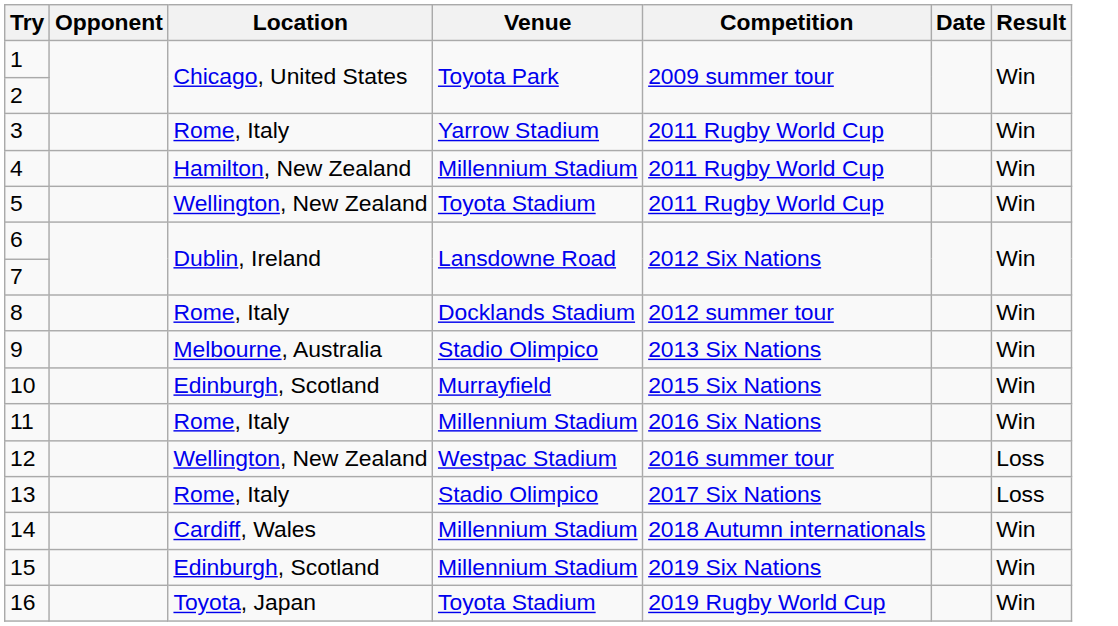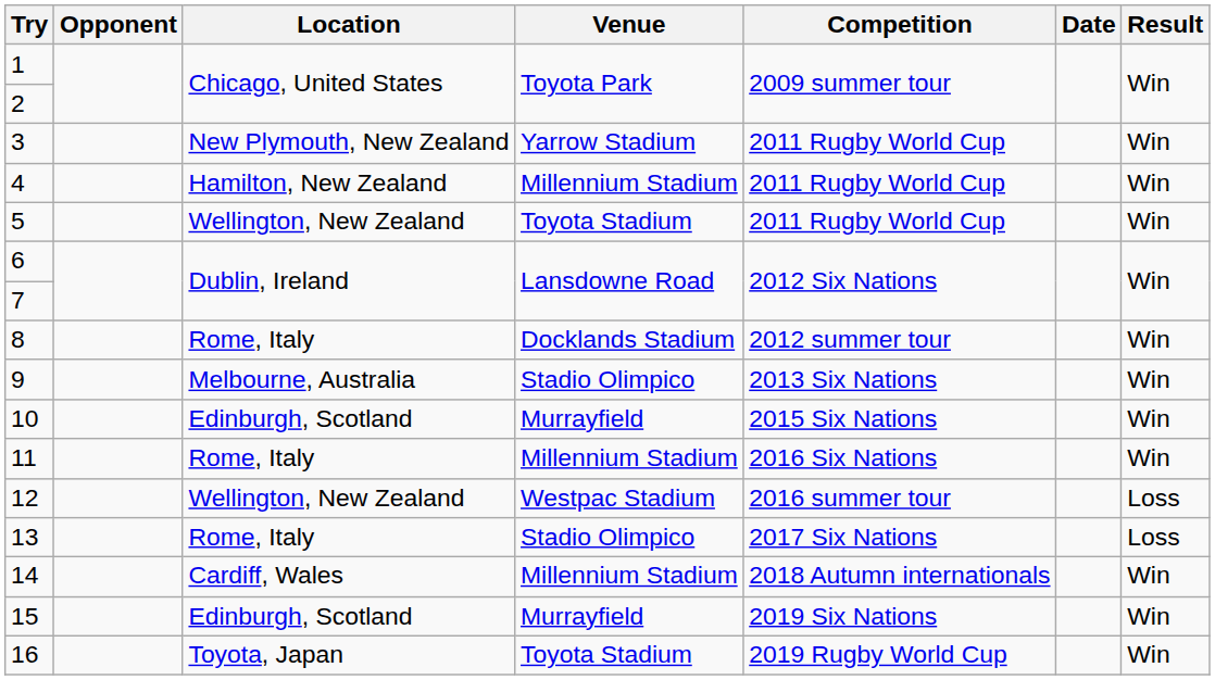3 | Location: Rome, Italy -> New Plymouth, New Zealand
15 | Venue: Millennium Stadium -> Murrayfield
